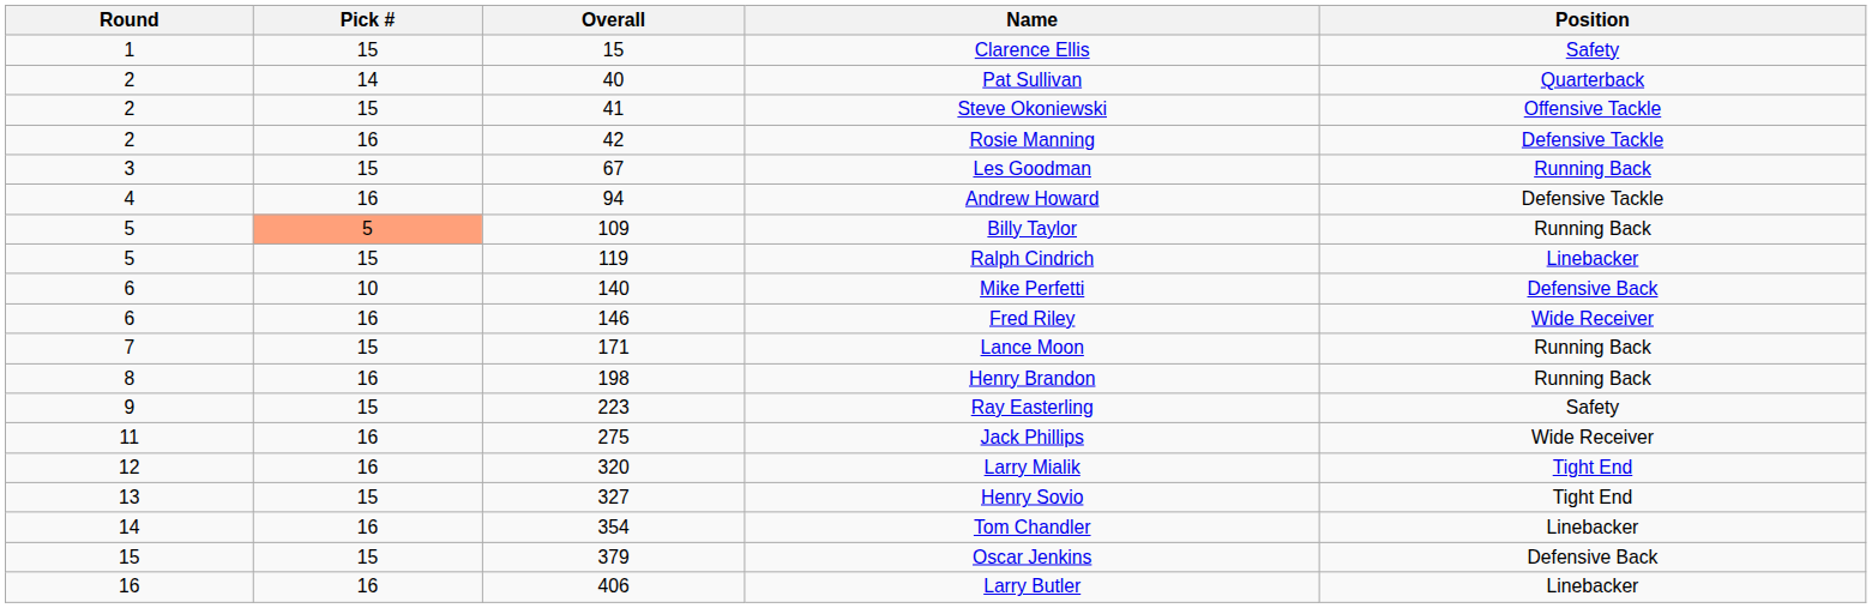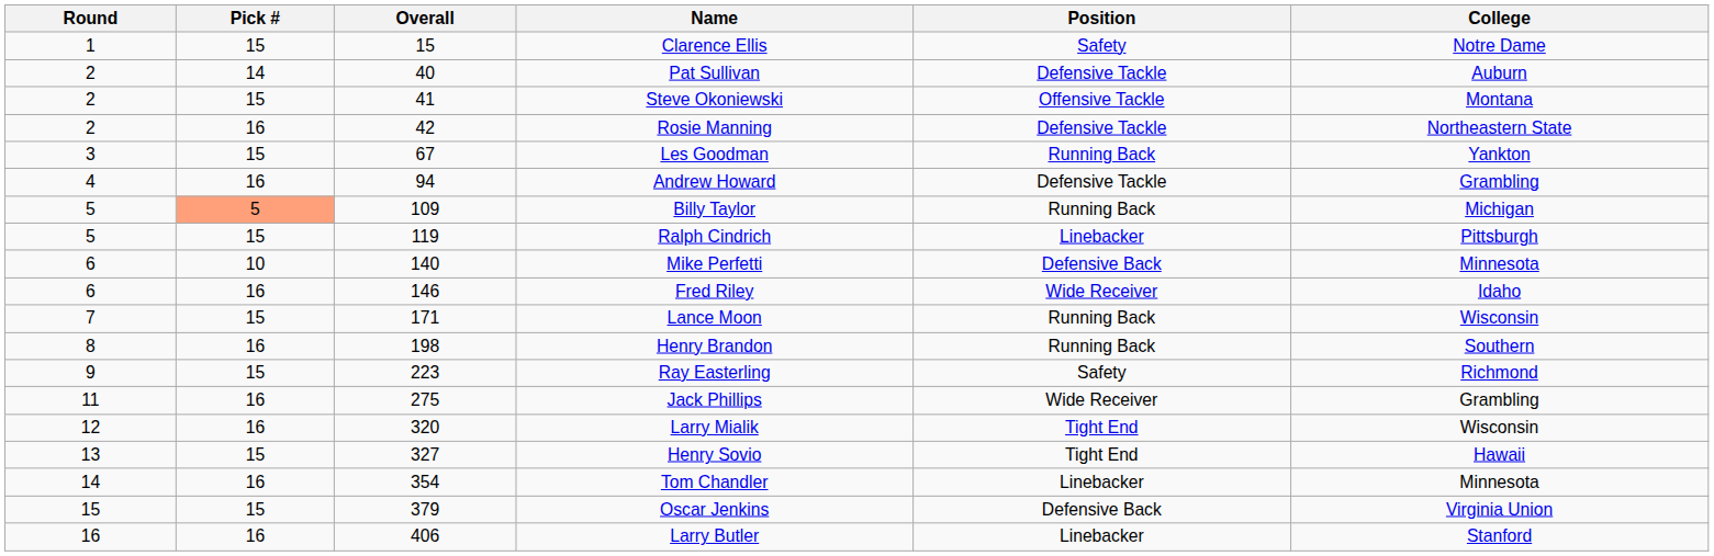+ column: College | Notre Dame | Auburn | Montana | Northeastern State | Yankton | Grambling | Michigan | Pittsburgh | Minnesota | Idaho | Wisconsin | Southern | Richmond | Grambling | Wisconsin | Hawaii | Minnesota | Virginia Union | Stanford
Pat Sullivan | Position: Quarterback -> Defensive Tackle
